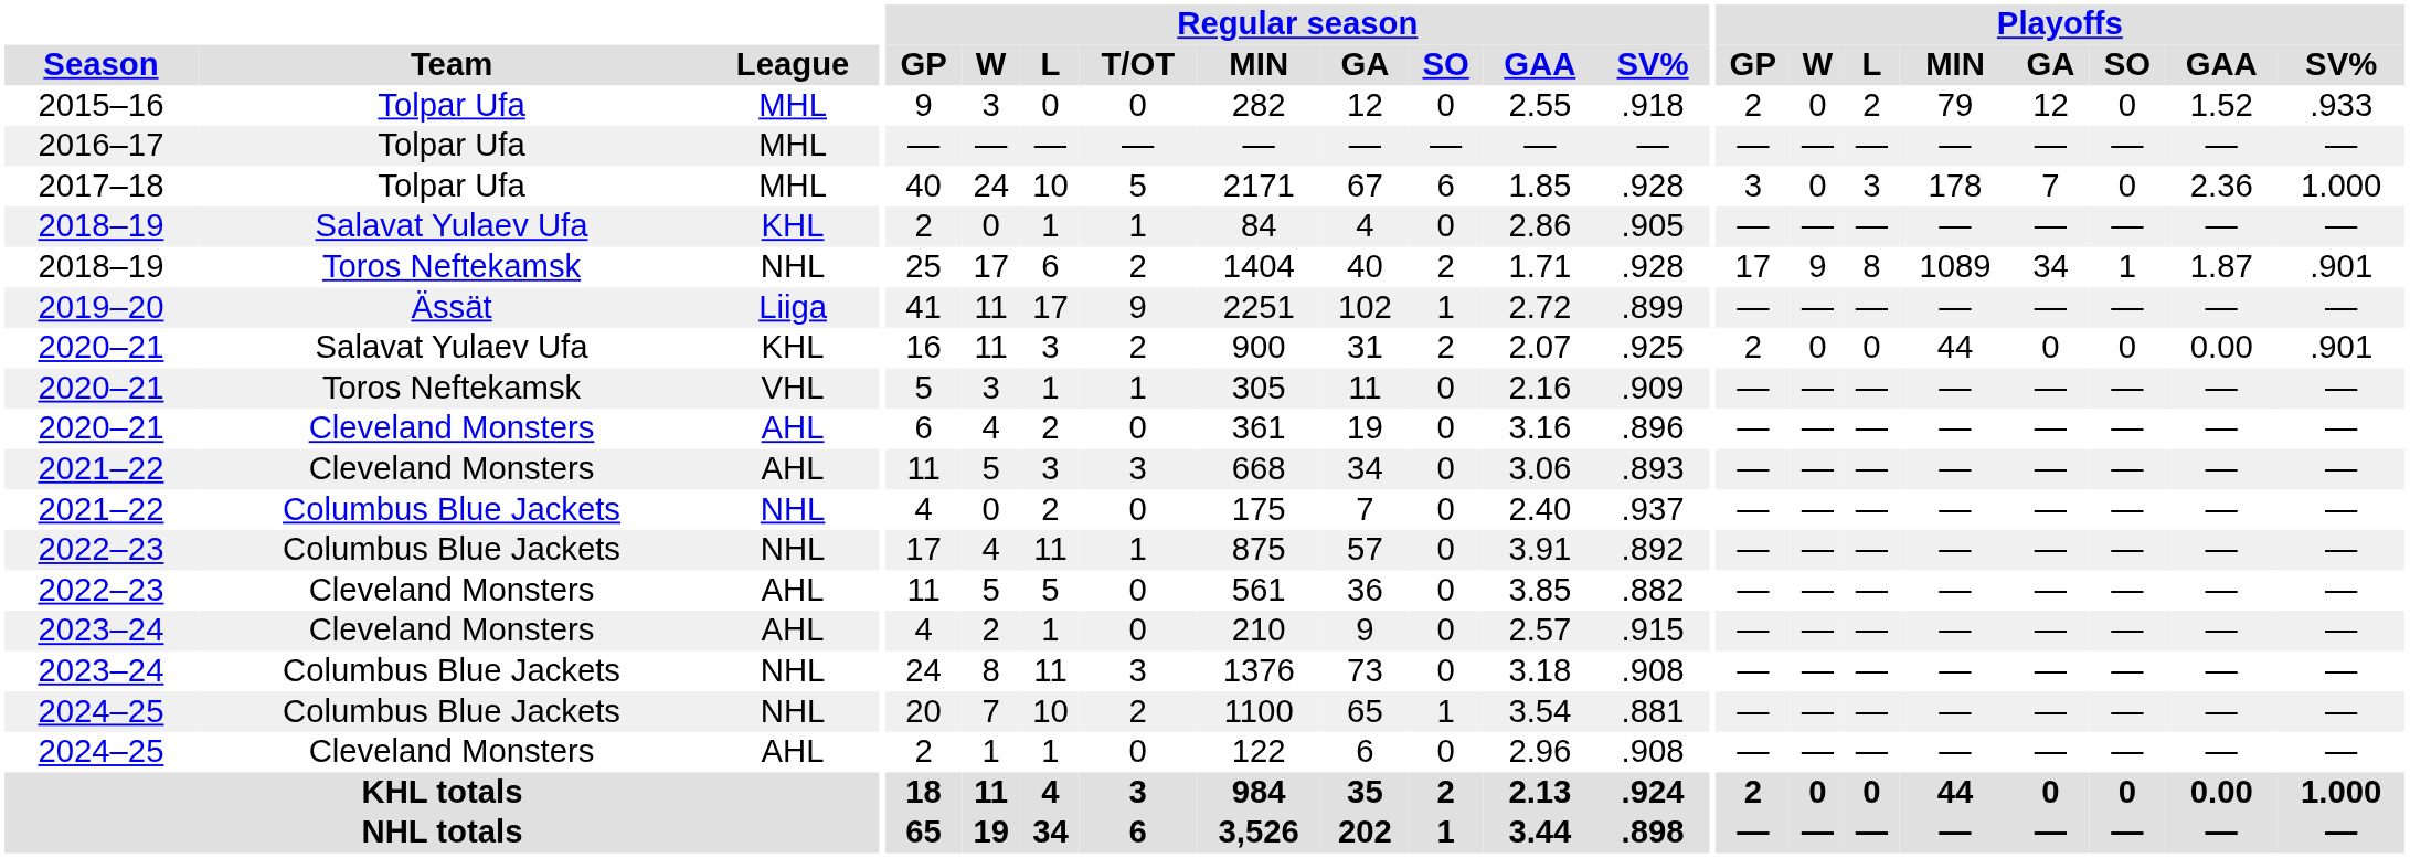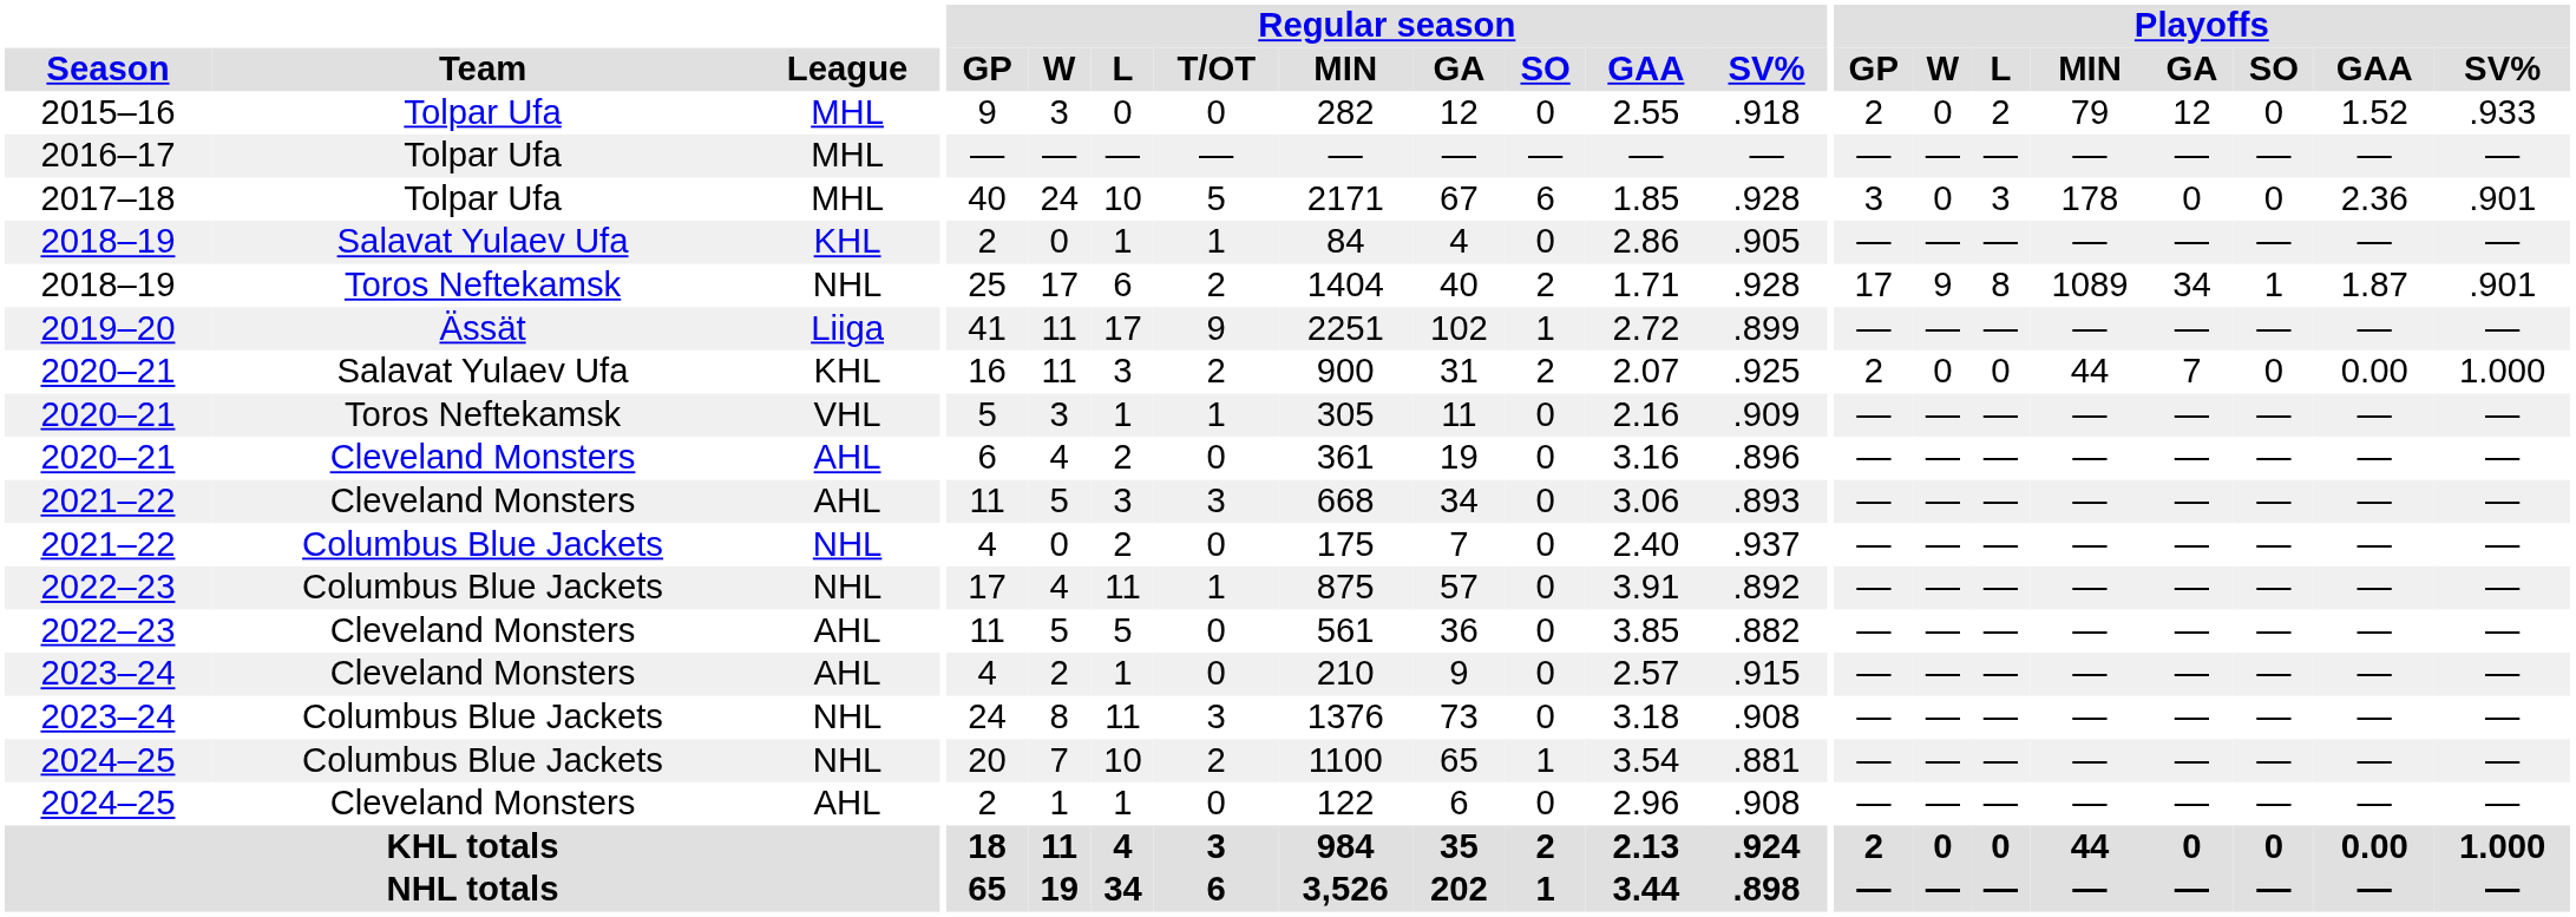2017–18 | Playoffs / GA: 7 -> 0
2017–18 | Playoffs / SV%: 1.000 -> .901
2020–21 / Salavat Yulaev Ufa | Playoffs / GA: 0 -> 7
2020–21 / Salavat Yulaev Ufa | Playoffs / SV%: .901 -> 1.000
